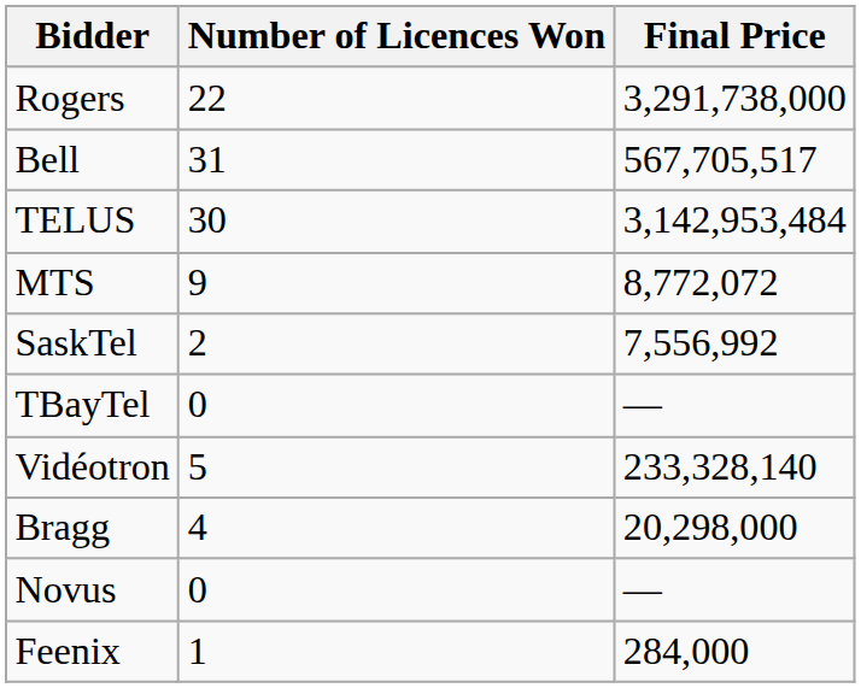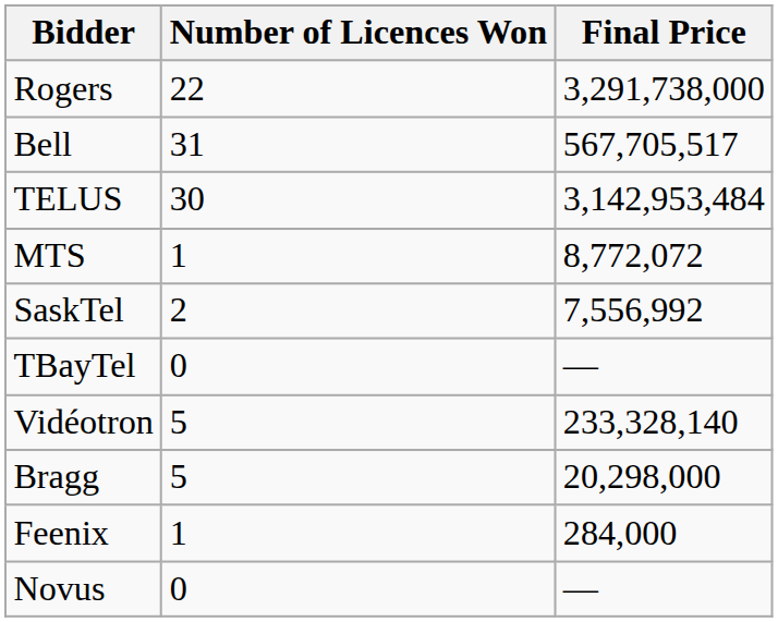MTS | Number of Licences Won: 9 -> 1
Bragg | Number of Licences Won: 4 -> 5
rows swapped: Novus <-> Feenix
